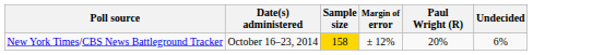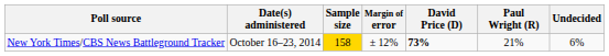+ column: David Price (D) | 73%
New York Times/CBS News Battleground Tracker | Paul Wright (R): 20% -> 21%
